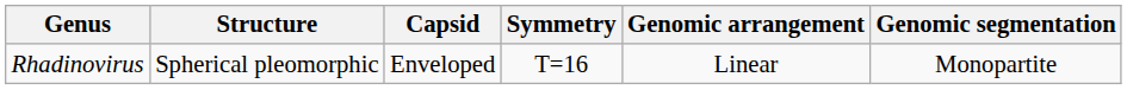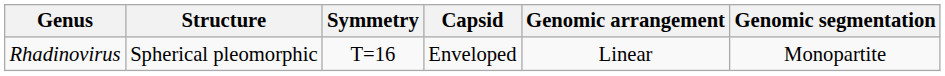columns swapped: Symmetry <-> Capsid
